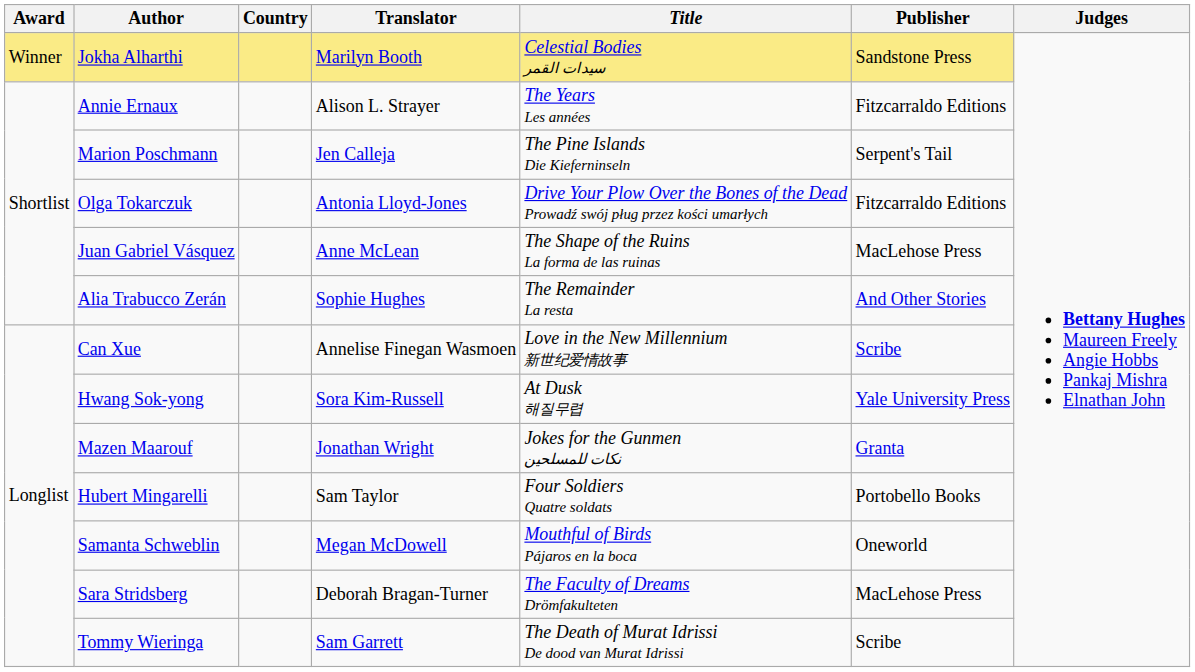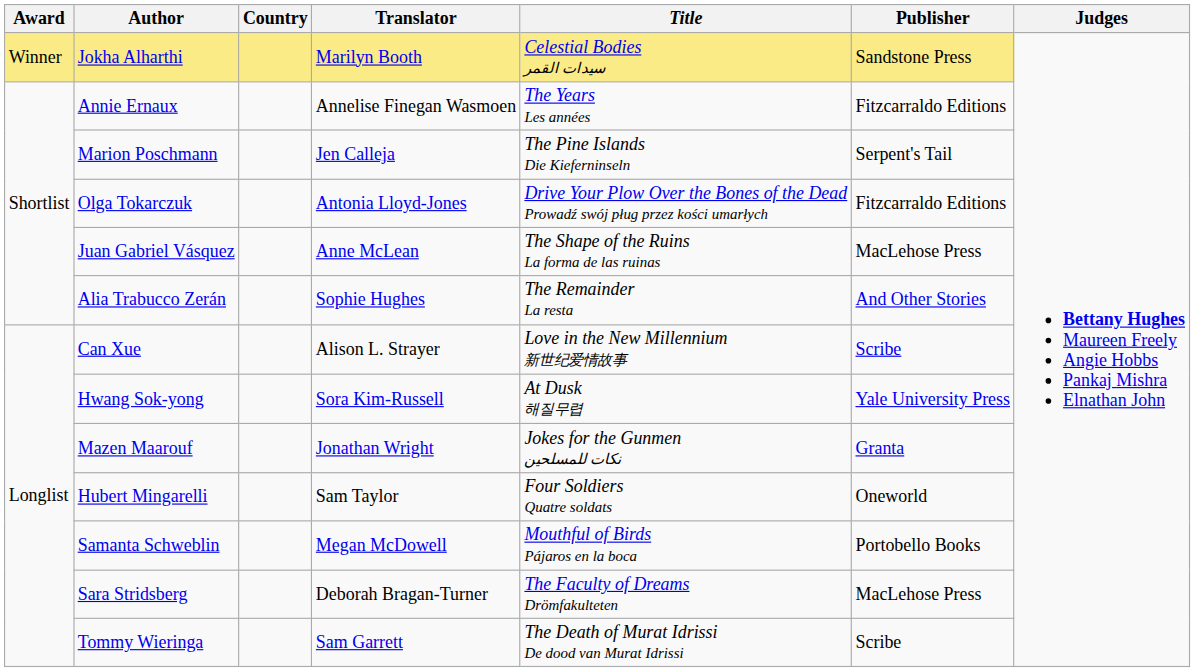Annie Ernaux | Translator: Alison L. Strayer -> Annelise Finegan Wasmoen
Can Xue | Translator: Annelise Finegan Wasmoen -> Alison L. Strayer
Hubert Mingarelli | Publisher: Portobello Books -> Oneworld
Samanta Schweblin | Publisher: Oneworld -> Portobello Books
